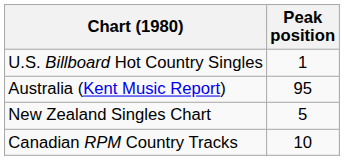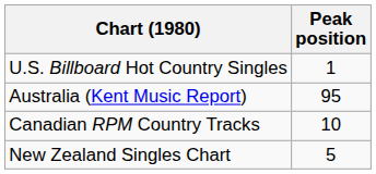rows swapped: Canadian RPM Country Tracks <-> New Zealand Singles Chart
